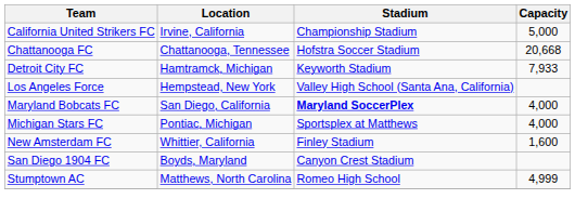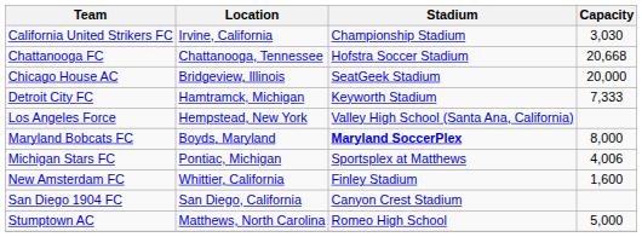California United Strikers FC | Capacity: 5,000 -> 3,030
+ row: Chicago House AC | Bridgeview, Illinois | SeatGeek Stadium | 20,000
Detroit City FC | Capacity: 7,933 -> 7,333
Maryland Bobcats FC | Location: San Diego, California -> Boyds, Maryland
Maryland Bobcats FC | Capacity: 4,000 -> 8,000
Michigan Stars FC | Capacity: 4,000 -> 4,006
San Diego 1904 FC | Location: Boyds, Maryland -> San Diego, California
Stumptown AC | Capacity: 4,999 -> 5,000
